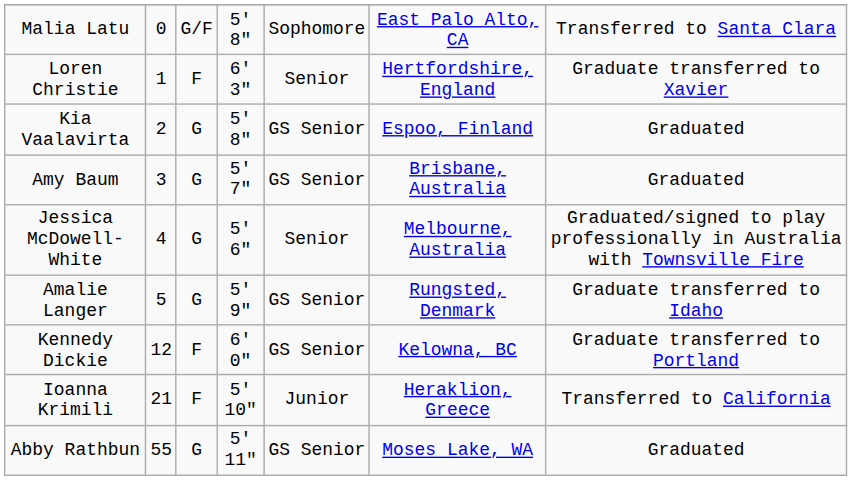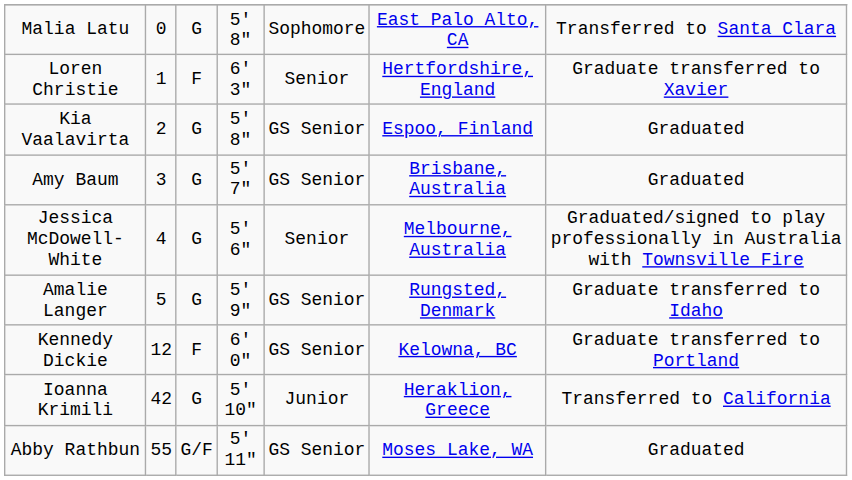Malia Latu | column 3: G/F -> G
Ioanna Krimili | column 2: 21 -> 42
Ioanna Krimili | column 3: F -> G
Abby Rathbun | column 3: G -> G/F
